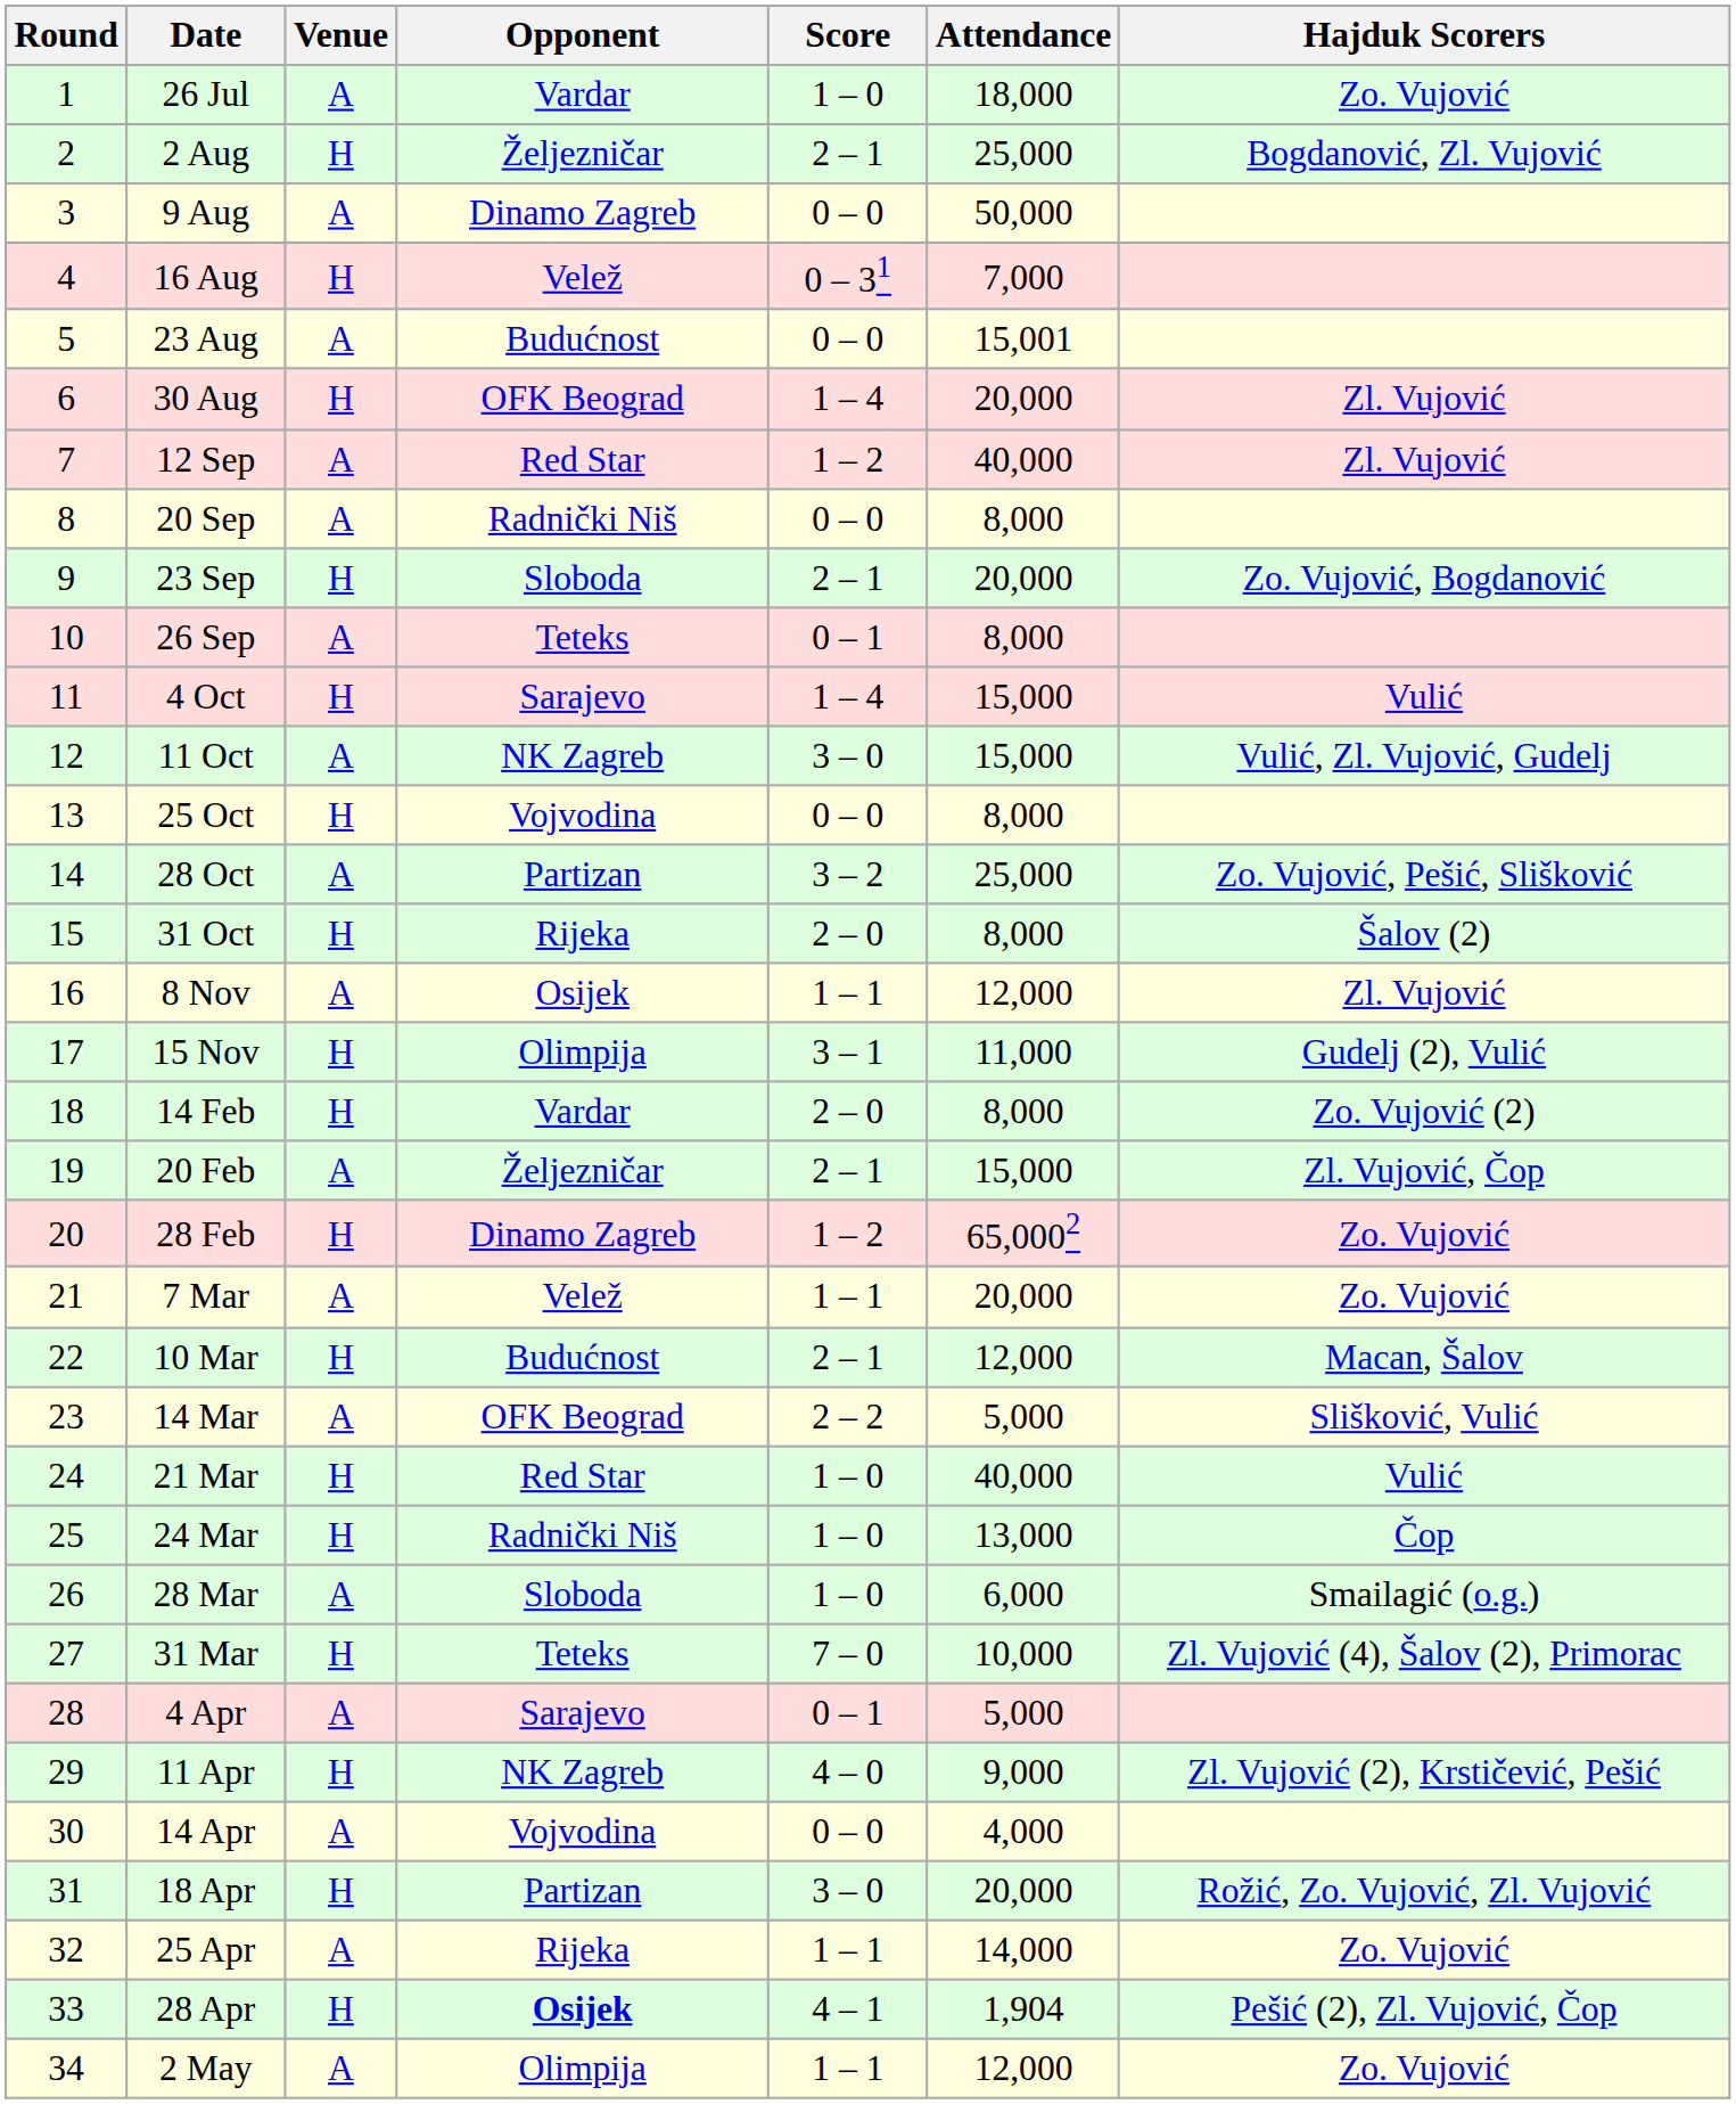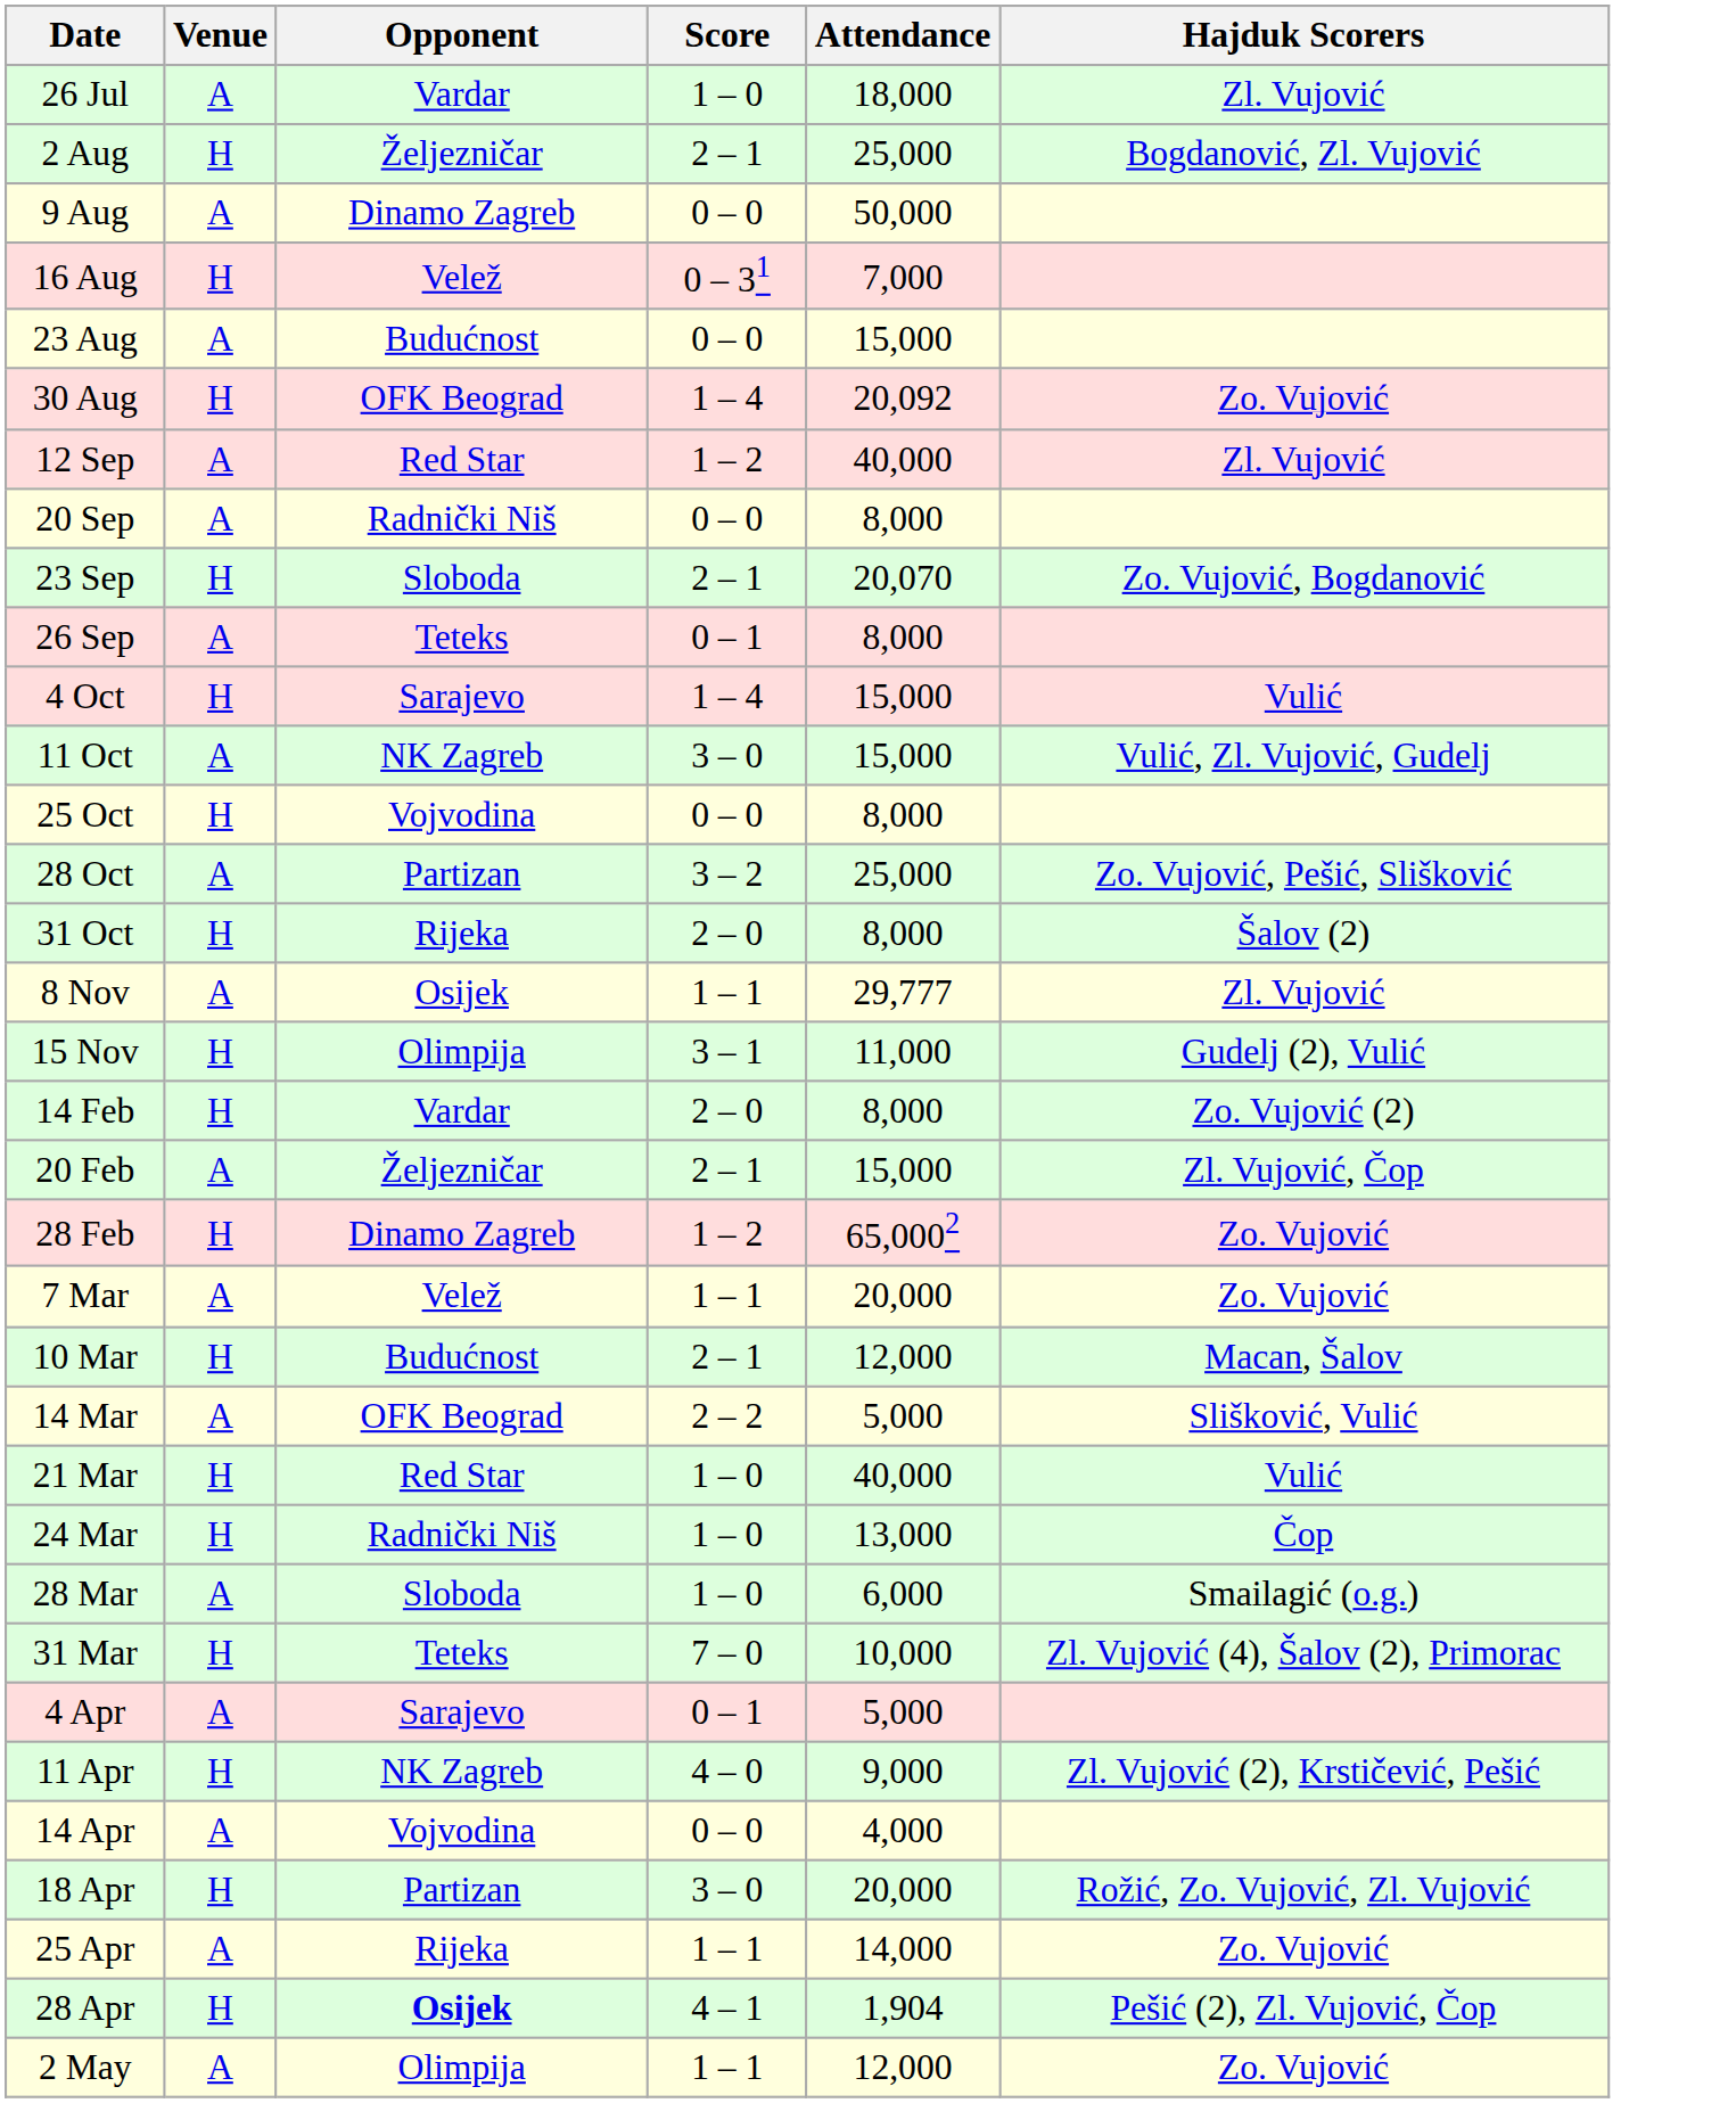- column: Round | 1 | 2 | 3 | 4 | 5 | 6 | 7 | 8 | 9 | 10 | 11 | 12 | 13 | 14 | 15 | 16 | 17 | 18 | 19 | 20 | 21 | 22 | 23 | 24 | 25 | 26 | 27 | 28 | 29 | 30 | 31 | 32 | 33 | 34
26 Jul | Hajduk Scorers: Zo. Vujović -> Zl. Vujović
23 Aug | Attendance: 15,001 -> 15,000
30 Aug | Attendance: 20,000 -> 20,092
30 Aug | Hajduk Scorers: Zl. Vujović -> Zo. Vujović
23 Sep | Attendance: 20,000 -> 20,070
8 Nov | Attendance: 12,000 -> 29,777
